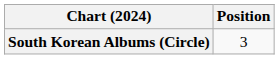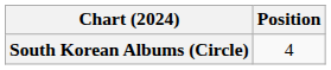South Korean Albums (Circle) | Position: 3 -> 4
